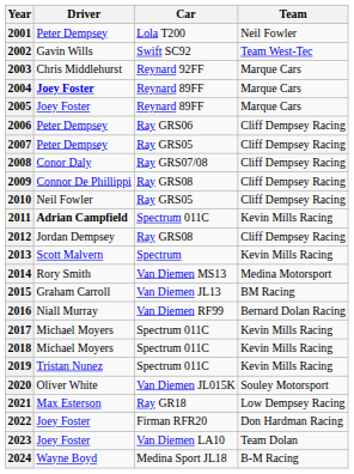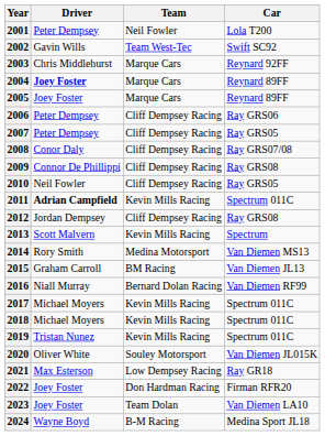columns swapped: Team <-> Car
